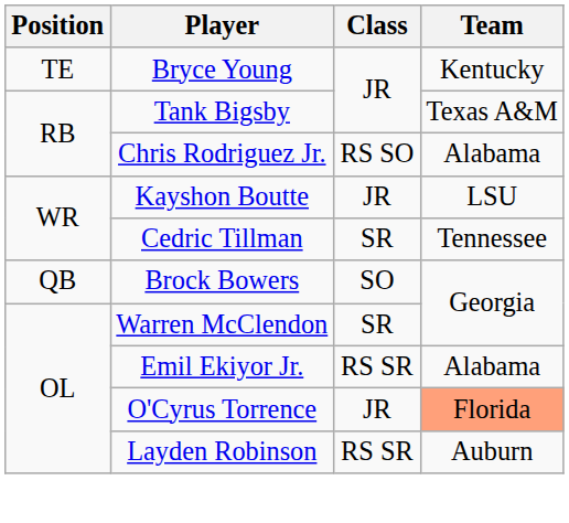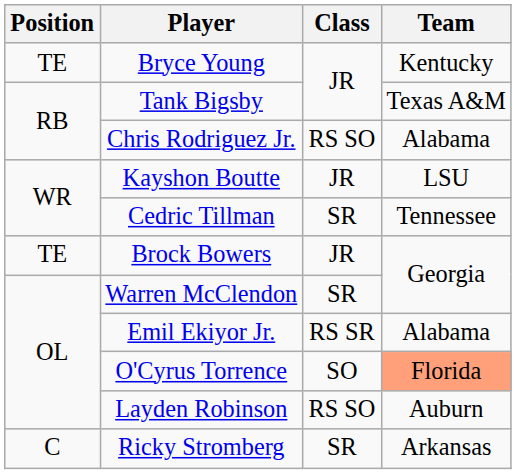Brock Bowers | Position: QB -> TE
Brock Bowers | Class: SO -> JR
O'Cyrus Torrence | Class: JR -> SO
Layden Robinson | Class: RS SR -> RS SO
+ row: C | Ricky Stromberg | SR | Arkansas
